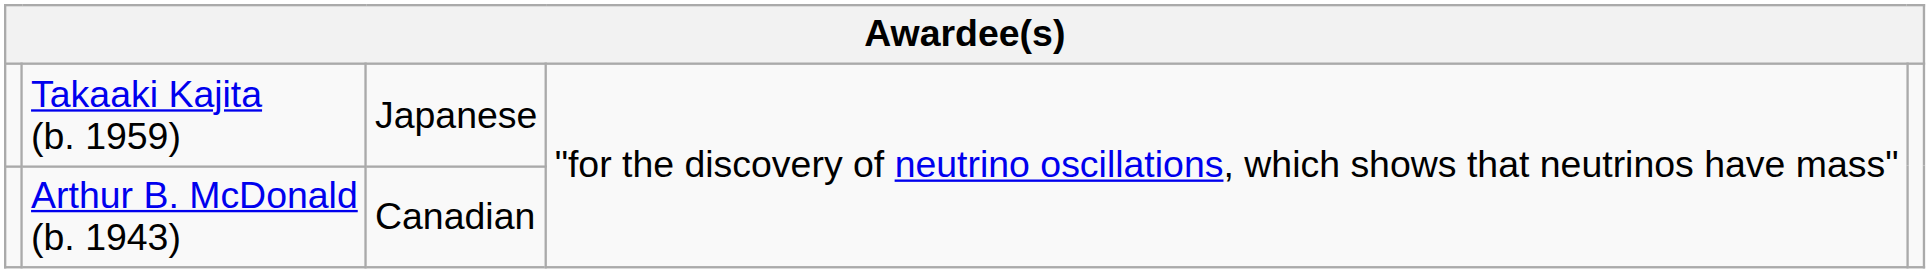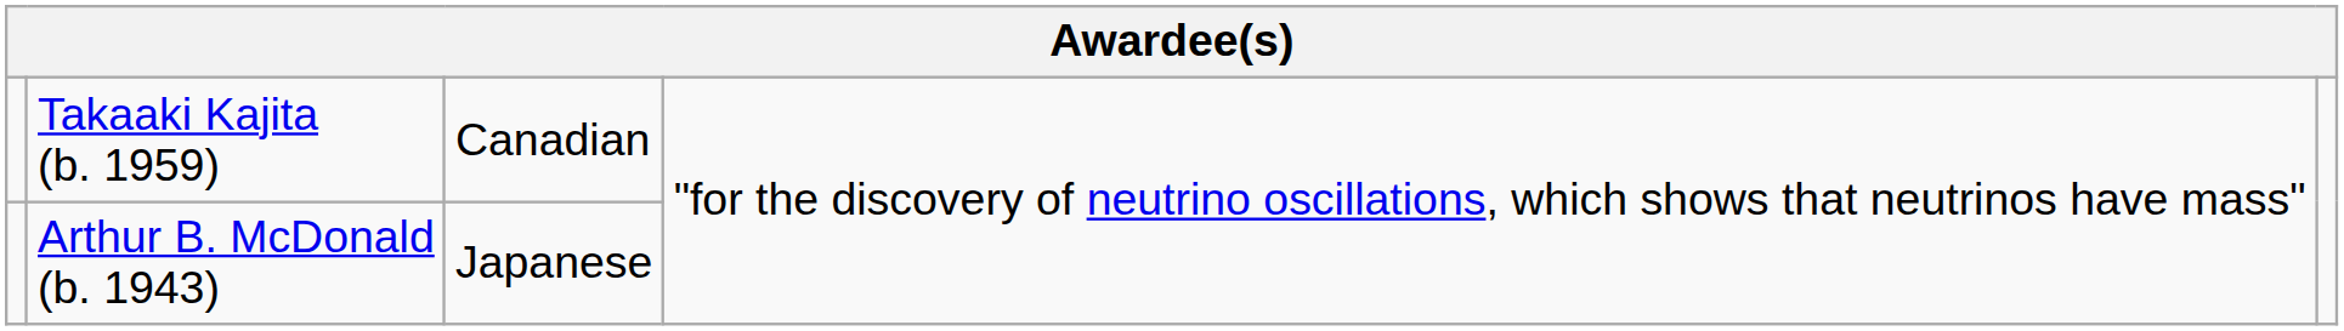Takaaki Kajita (b. 1959) | column 3: Japanese -> Canadian
Arthur B. McDonald (b. 1943) | column 3: Canadian -> Japanese
